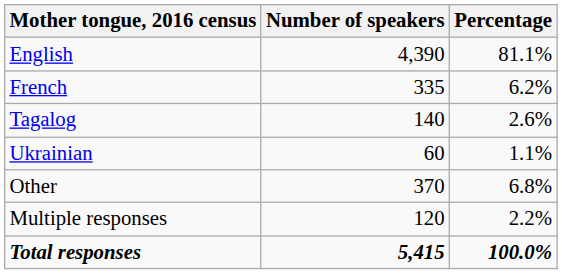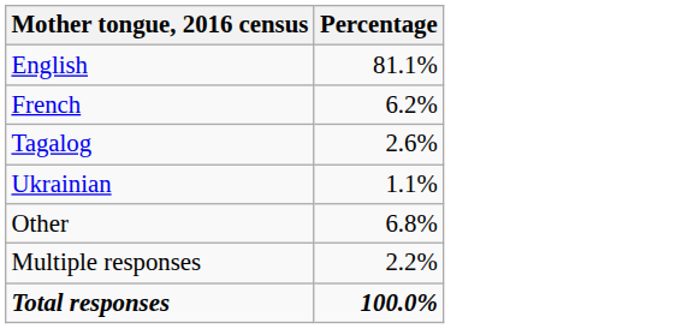- column: Number of speakers | 4,390 | 335 | 140 | 60 | 370 | 120 | 5,415
